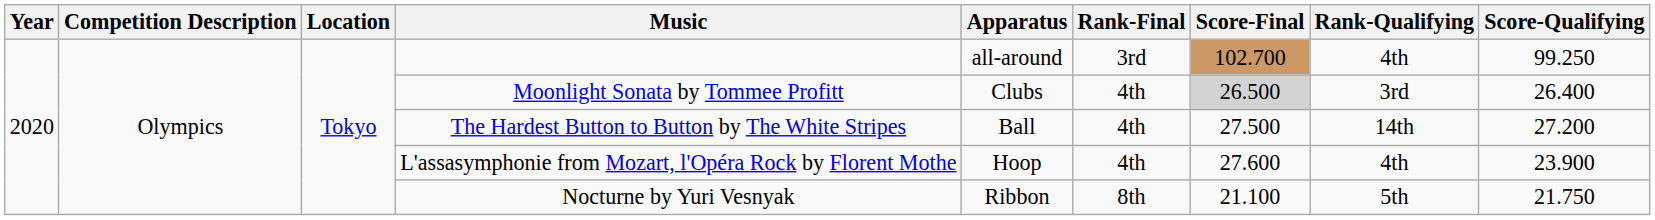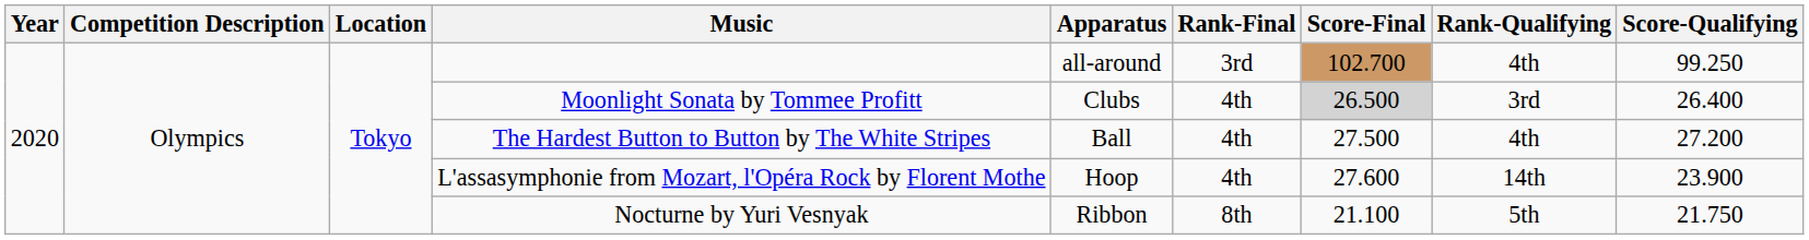The Hardest Button to Button by The White Stripes | Rank-Qualifying: 14th -> 4th
L'assasymphonie from Mozart, l'Opéra Rock by Florent Mothe | Rank-Qualifying: 4th -> 14th
